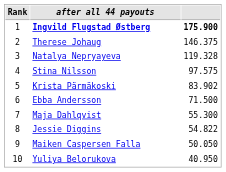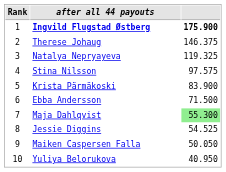Natalya Nepryayeva | column 3: 119.328 -> 119.325
Krista Pärmäkoski | column 3: 83.902 -> 83.900
Maja Dahlqvist | column 3: no background -> lightgreen background
Jessie Diggins | column 3: 54.822 -> 54.525
